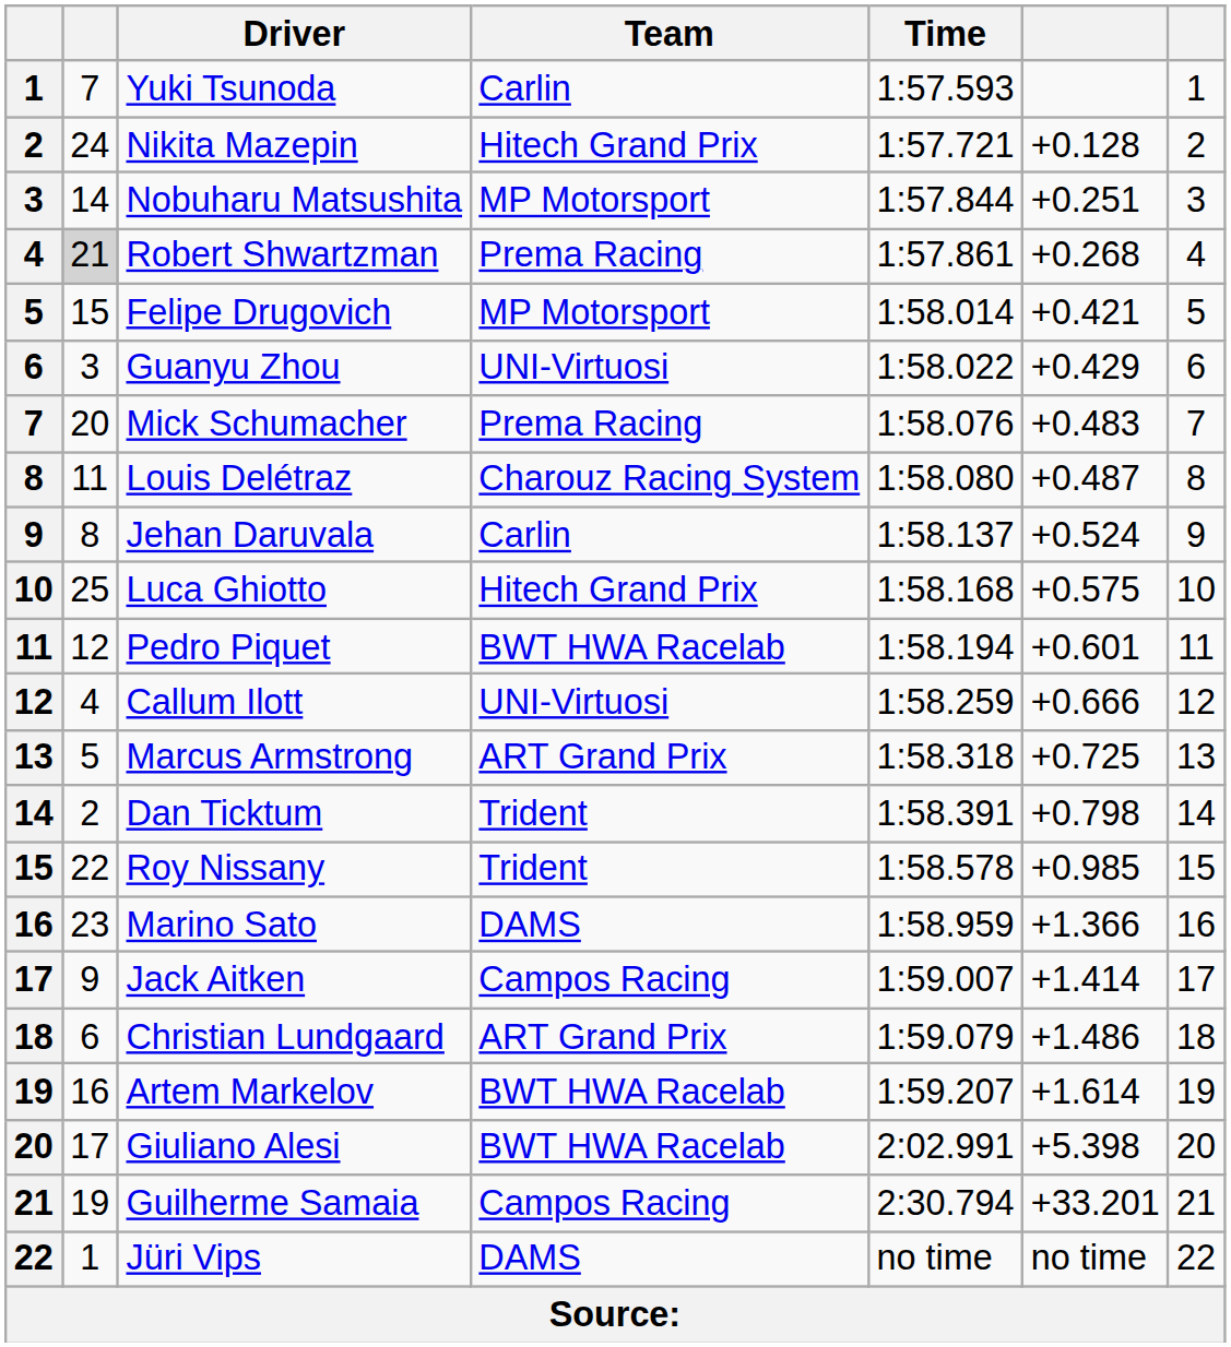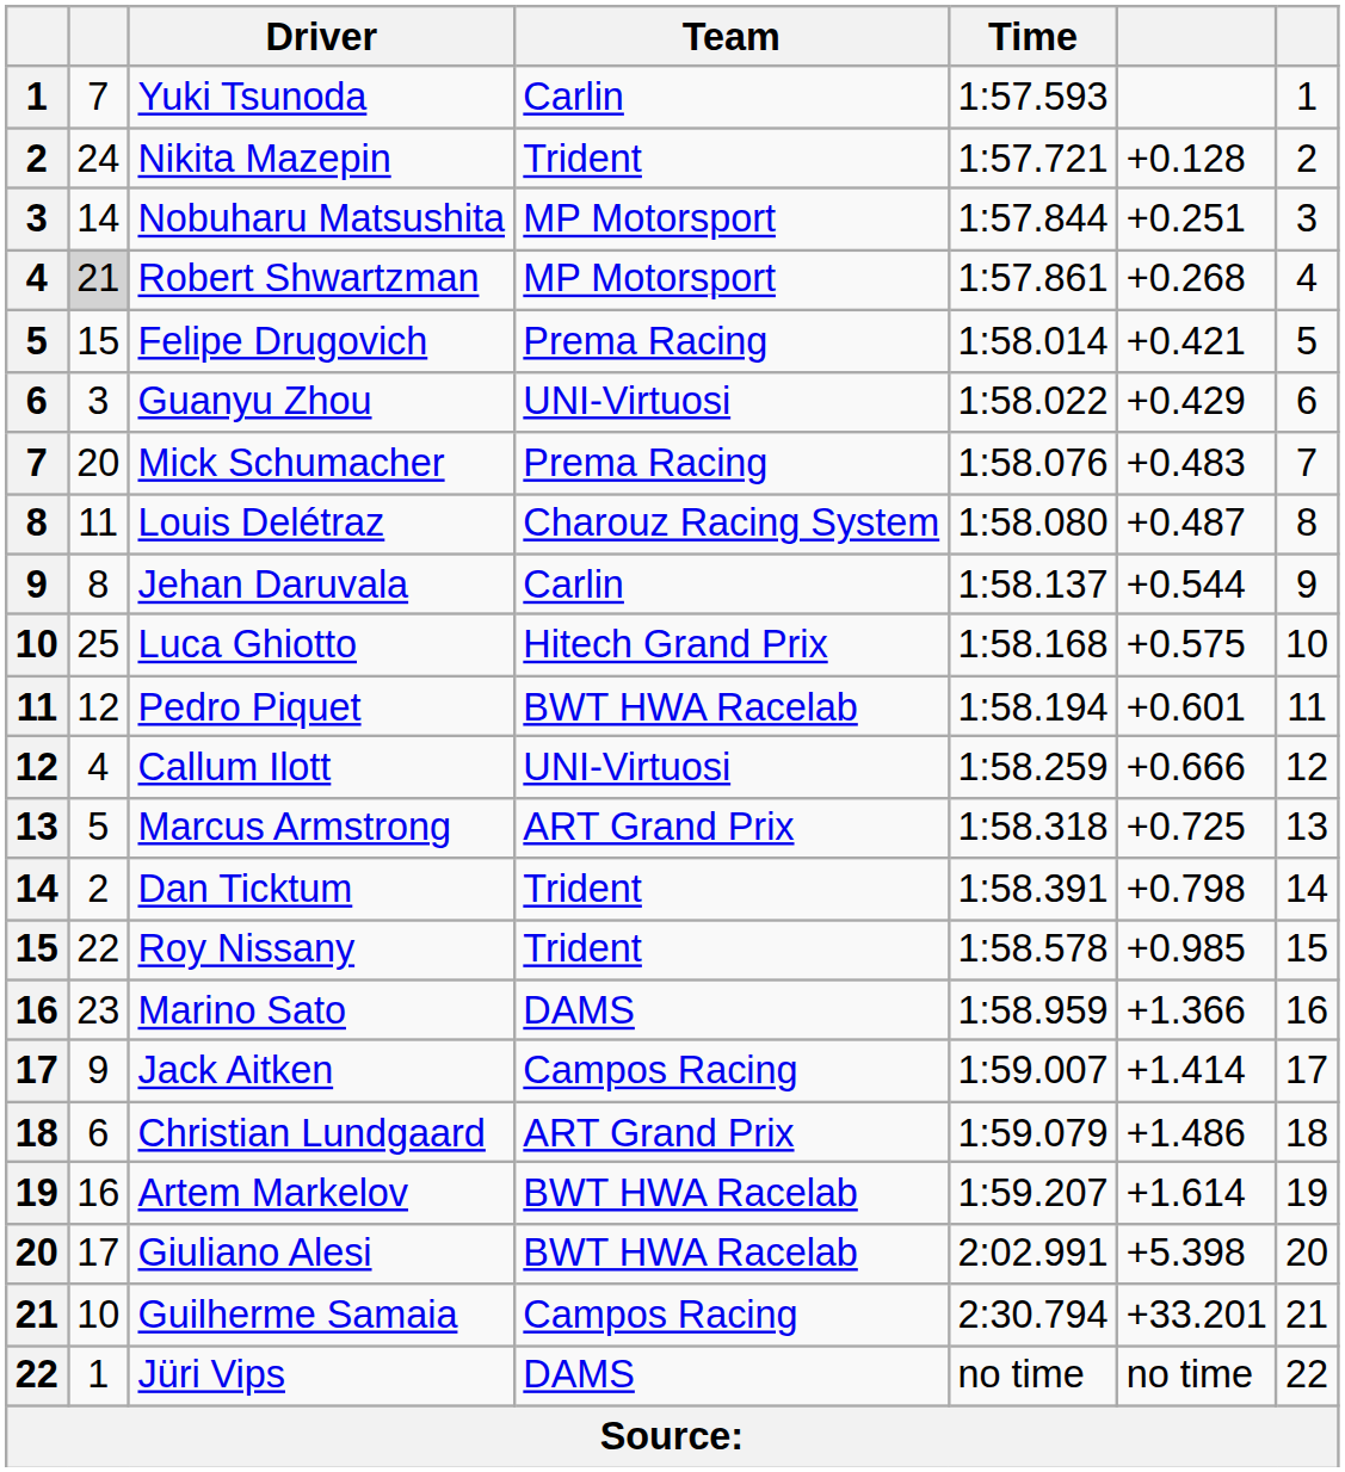Nikita Mazepin | Team: Hitech Grand Prix -> Trident
Robert Shwartzman | Team: Prema Racing -> MP Motorsport
Felipe Drugovich | Team: MP Motorsport -> Prema Racing
Jehan Daruvala | column 6: +0.524 -> +0.544
Guilherme Samaia | column 2: 19 -> 10
